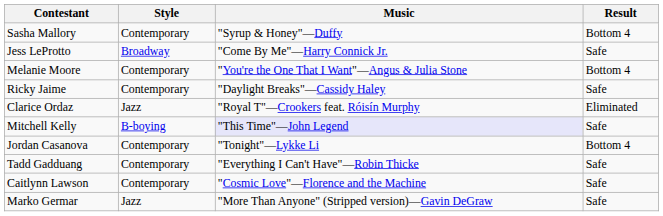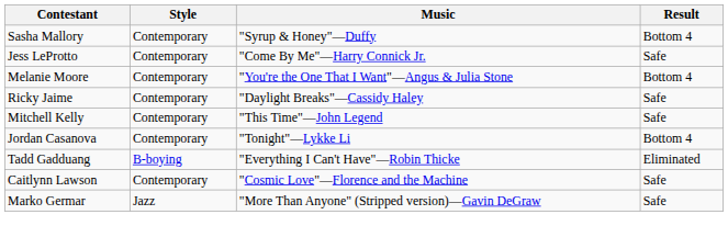Jess LeProtto | Style: Broadway -> Contemporary
- row: Clarice Ordaz | Jazz | "Royal T"—Crookers feat. Róisín Murphy | Eliminated
Mitchell Kelly | Style: B-boying -> Contemporary
Mitchell Kelly | Music: lavender background -> no background
Tadd Gadduang | Style: Contemporary -> B-boying
Tadd Gadduang | Result: Safe -> Eliminated
